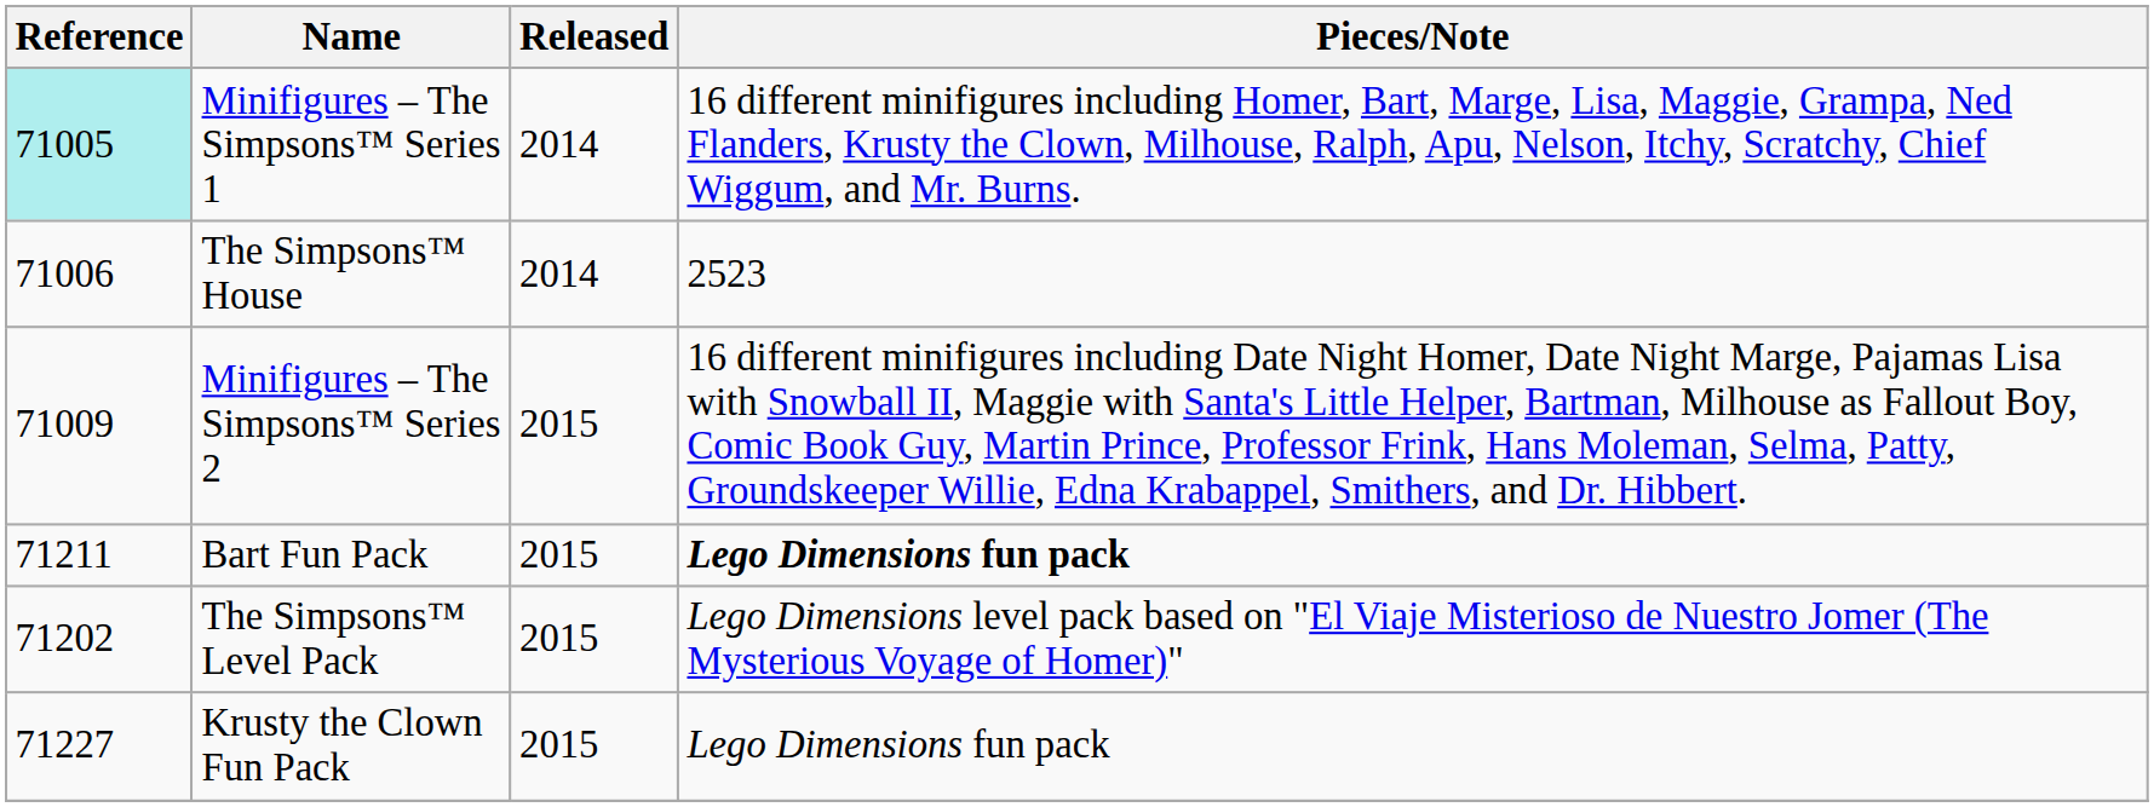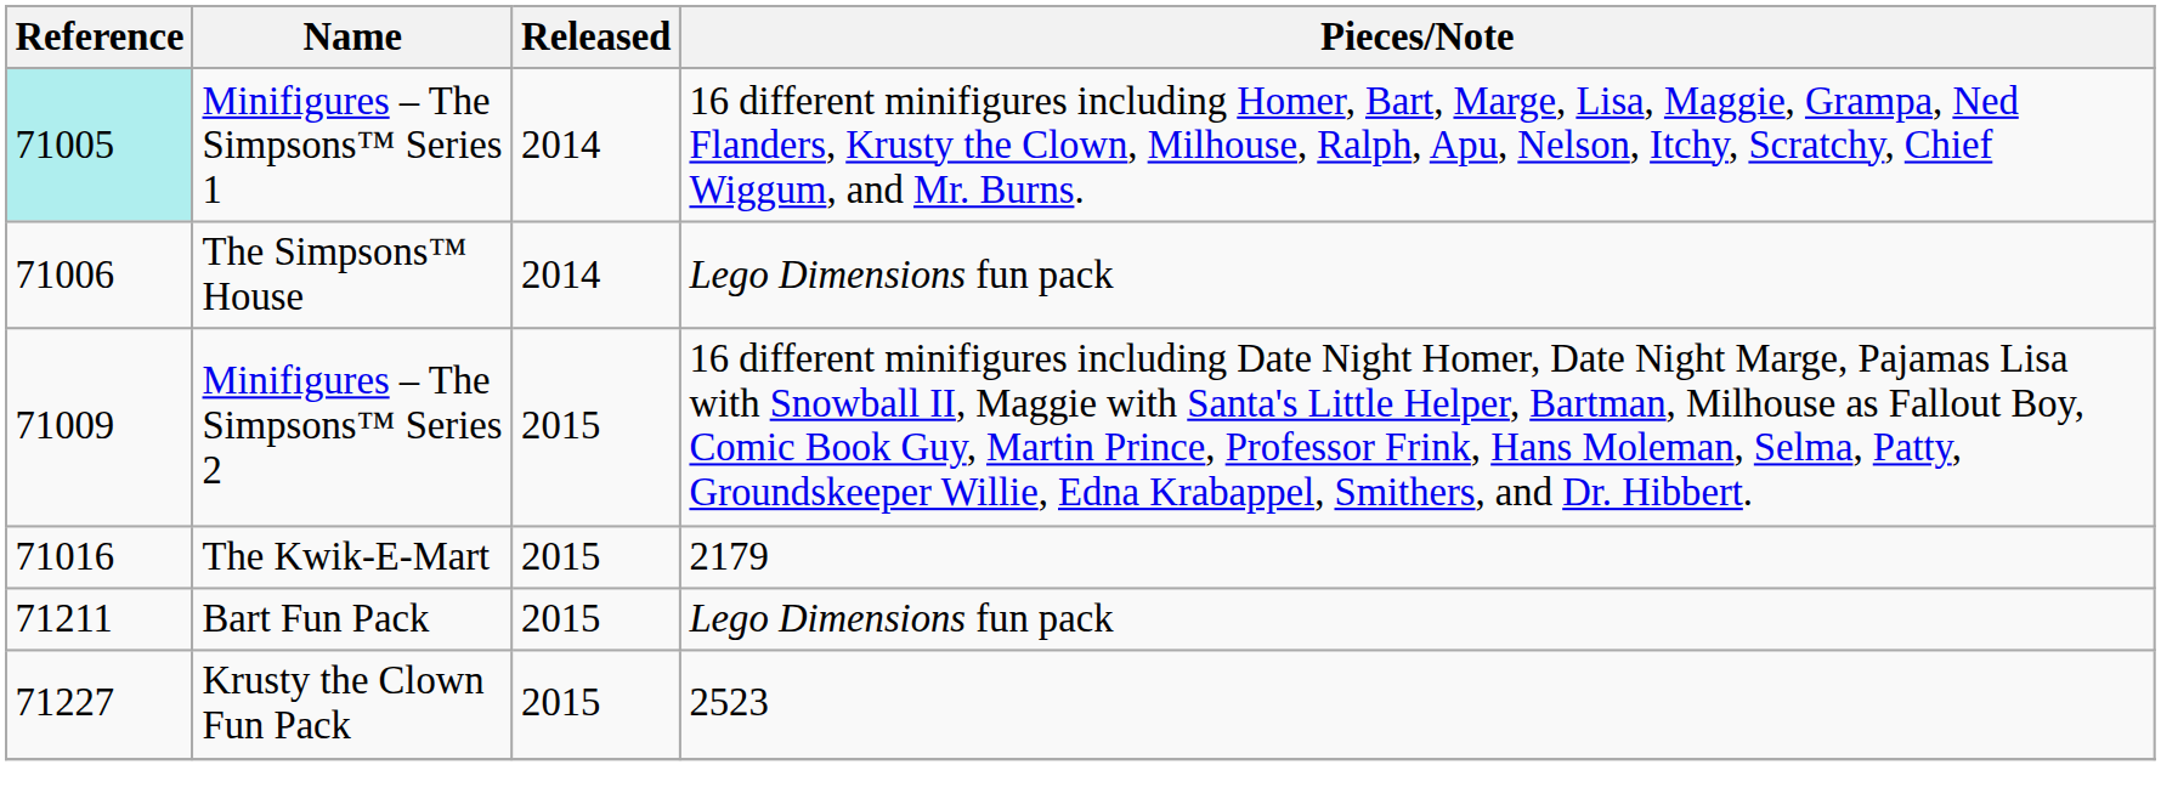The Simpsons™ House | Pieces/Note: 2523 -> Lego Dimensions fun pack
+ row: 71016 | The Kwik-E-Mart | 2015 | 2179
Bart Fun Pack | Pieces/Note: bold -> normal
- row: 71202 | The Simpsons™ Level Pack | 2015 | Lego Dimensions level pack based on "El Viaje Misterioso de Nuestro Jomer (The Mysterious Voyage of Homer)"
Krusty the Clown Fun Pack | Pieces/Note: Lego Dimensions fun pack -> 2523
